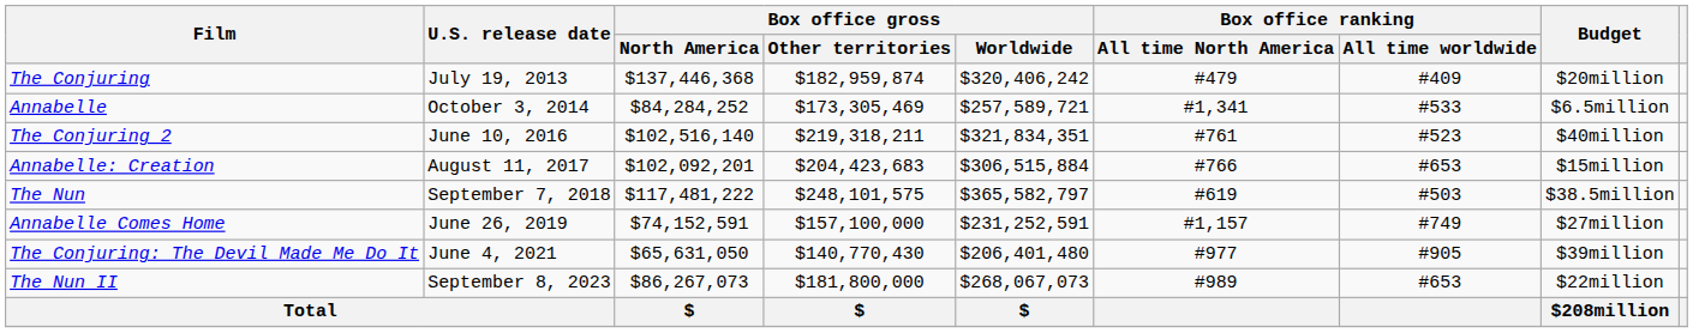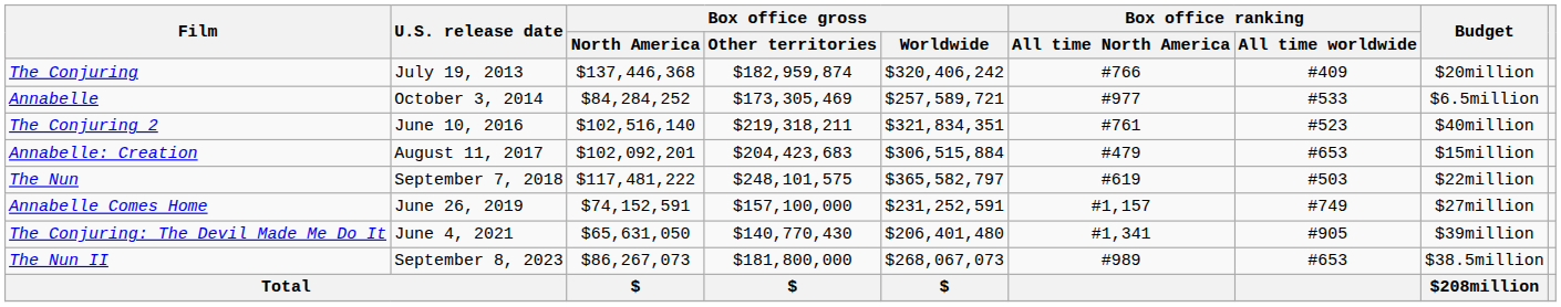The Conjuring | Box office ranking / All time North America: #479 -> #766
Annabelle | Box office ranking / All time North America: #1,341 -> #977
Annabelle: Creation | Box office ranking / All time North America: #766 -> #479
The Nun | Budget: $38.5million -> $22million
The Conjuring: The Devil Made Me Do It | Box office ranking / All time North America: #977 -> #1,341
The Nun II | Budget: $22million -> $38.5million
